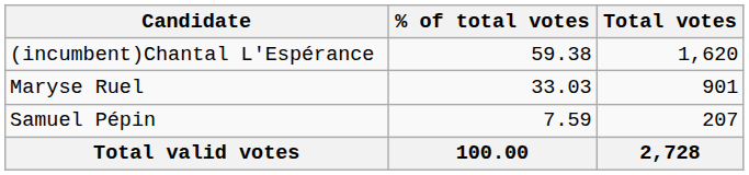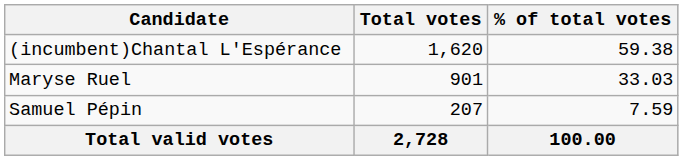columns swapped: Total votes <-> % of total votes
